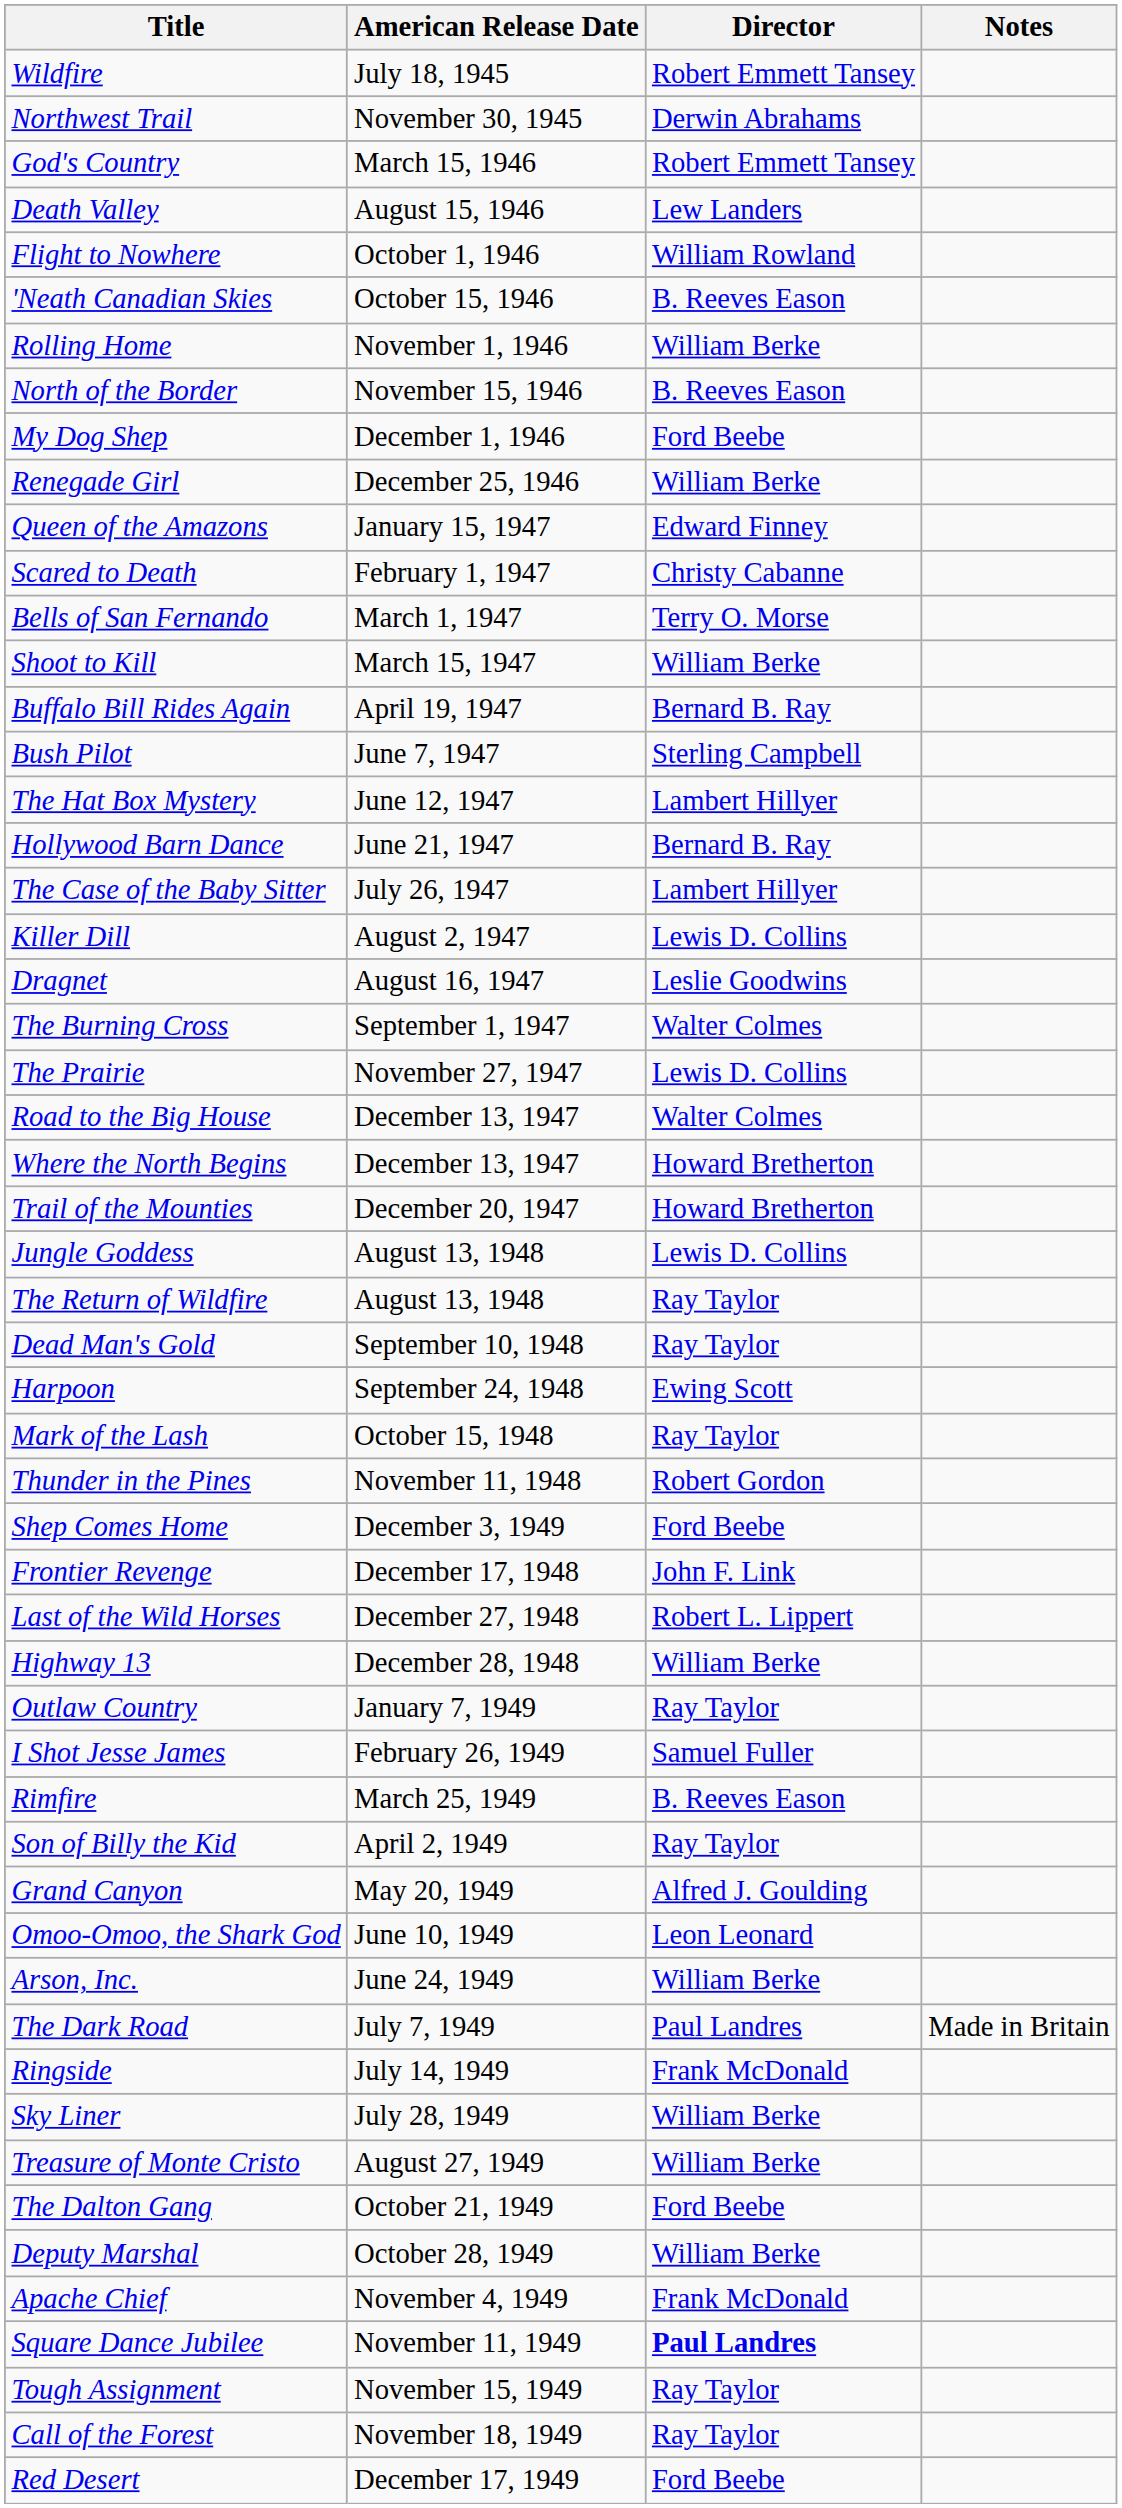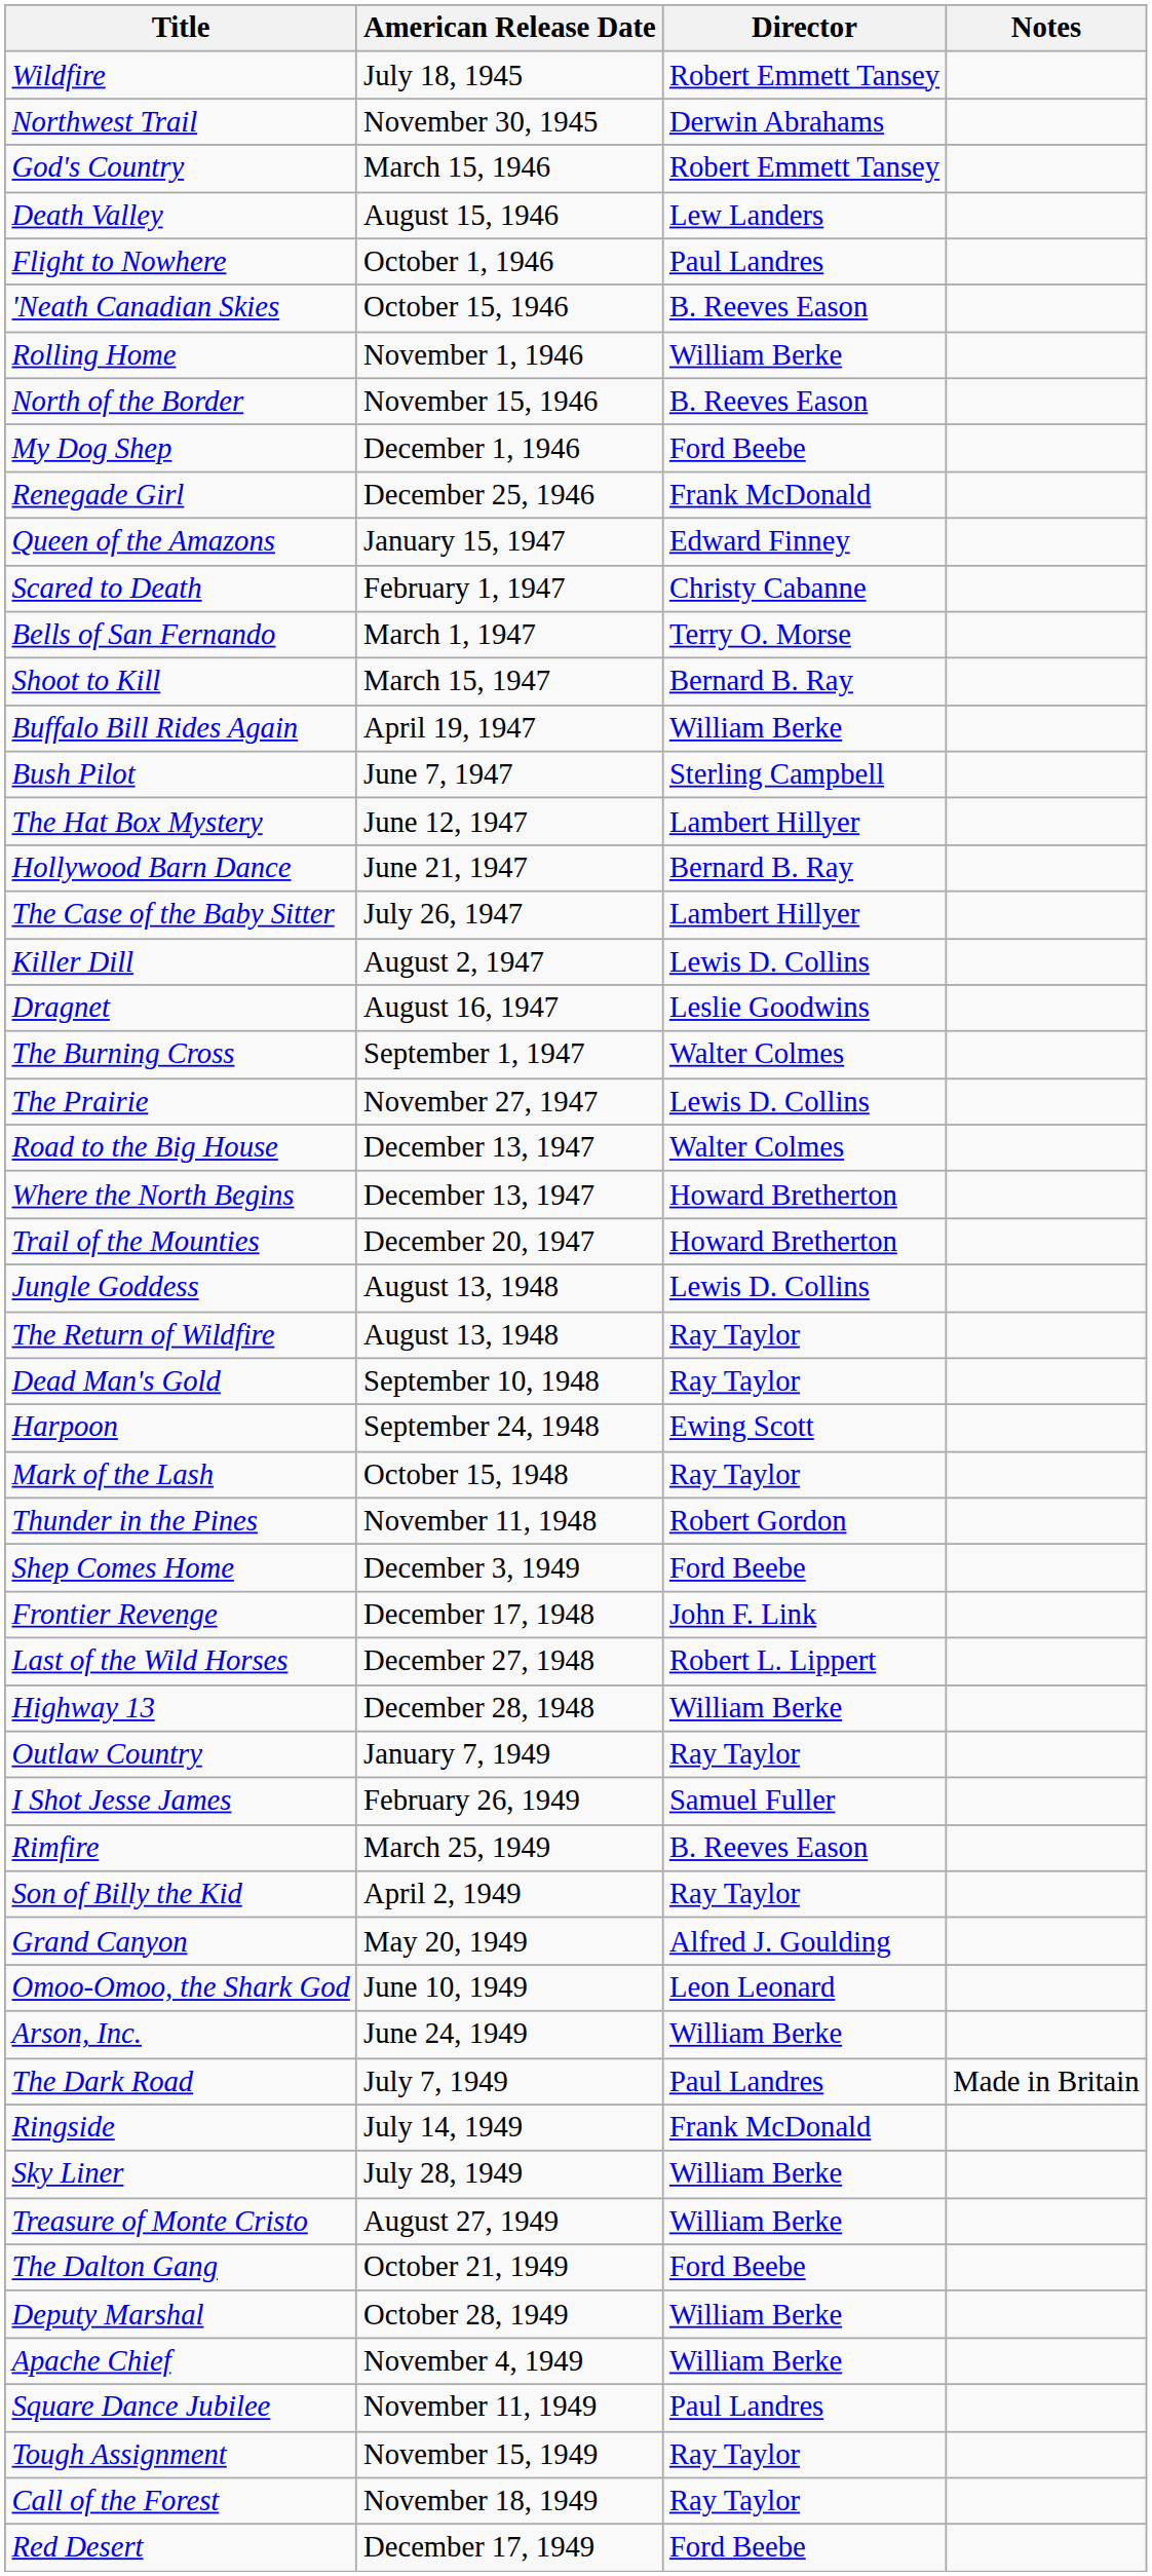Flight to Nowhere | Director: William Rowland -> Paul Landres
Renegade Girl | Director: William Berke -> Frank McDonald
Shoot to Kill | Director: William Berke -> Bernard B. Ray
Buffalo Bill Rides Again | Director: Bernard B. Ray -> William Berke
Apache Chief | Director: Frank McDonald -> William Berke
Square Dance Jubilee | Director: bold -> normal
